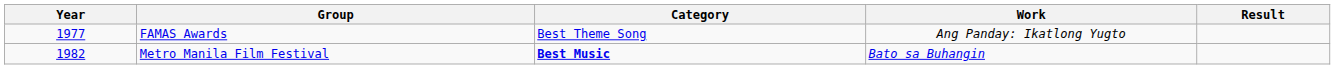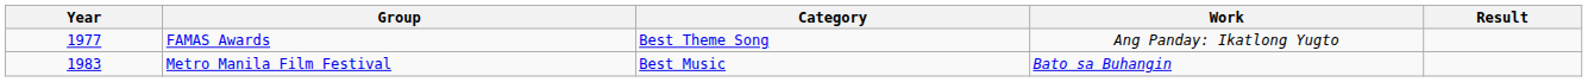Metro Manila Film Festival | Year: 1982 -> 1983
Metro Manila Film Festival | Category: bold -> normal
